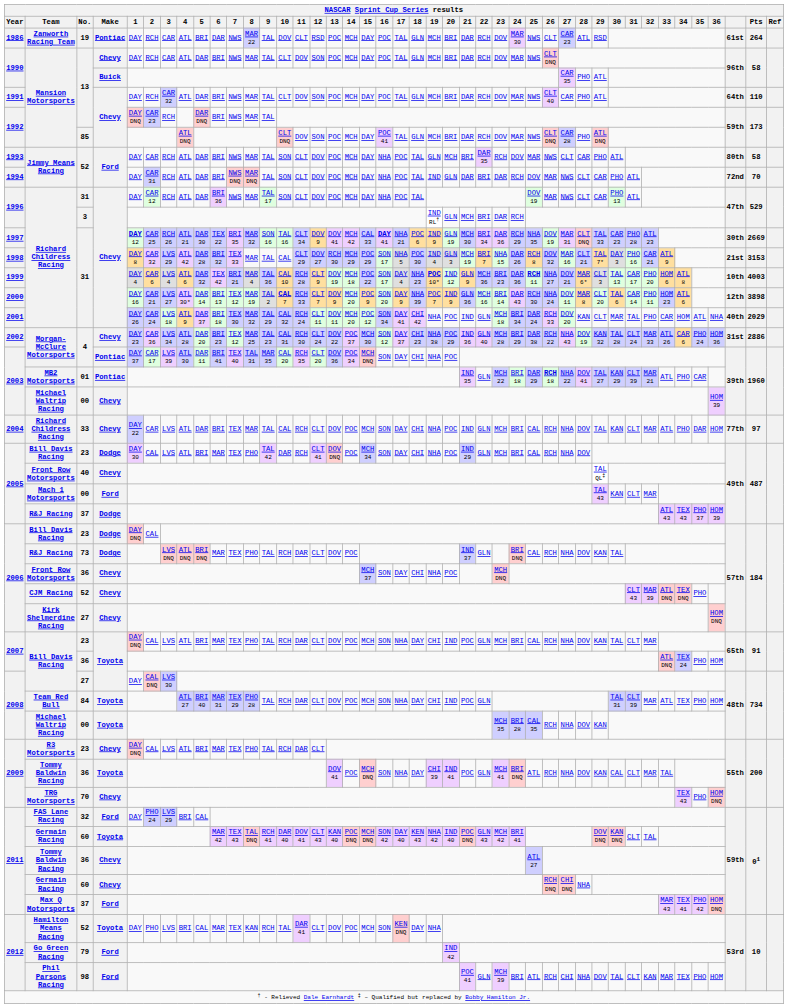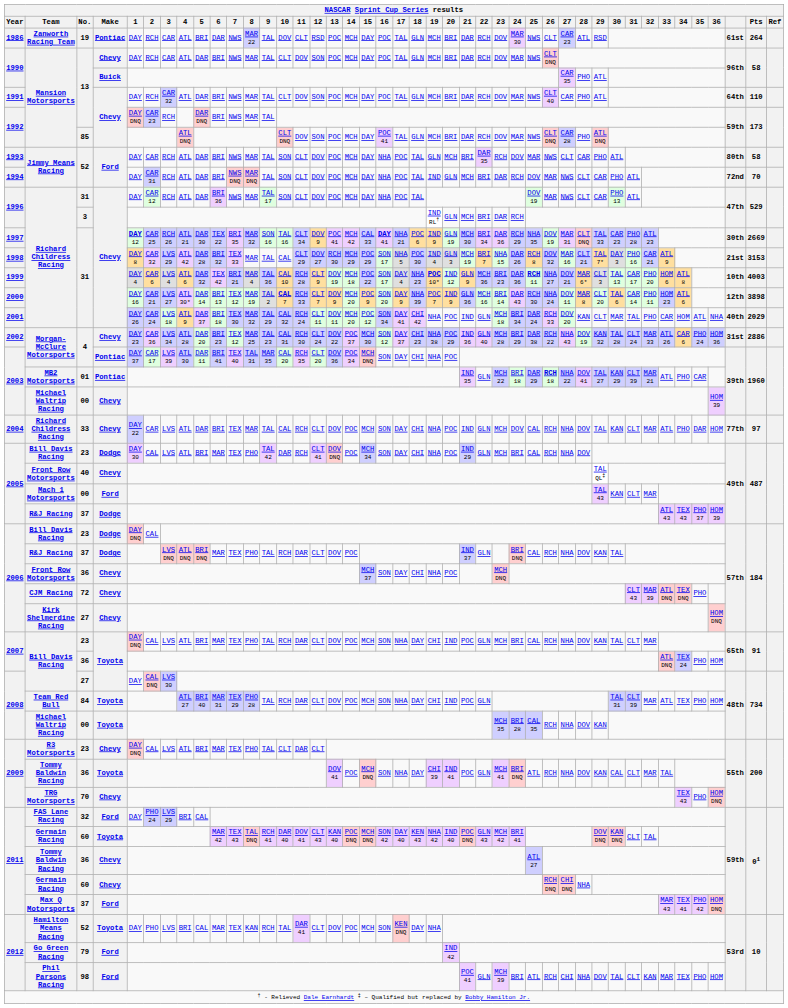1994 / Jimmy Means Racing | 21: DAR -> MCH
1997 / Richard Childress Racing | 13: DOV 41 -> POC 41
2004 / Richard Childress Racing | 24: BRI -> DOV
2006 / R&J Racing | No.: 73 -> 37
CJM Racing | No.: 52 -> 72
R3 Motorsports | 10: RCH -> CLT
